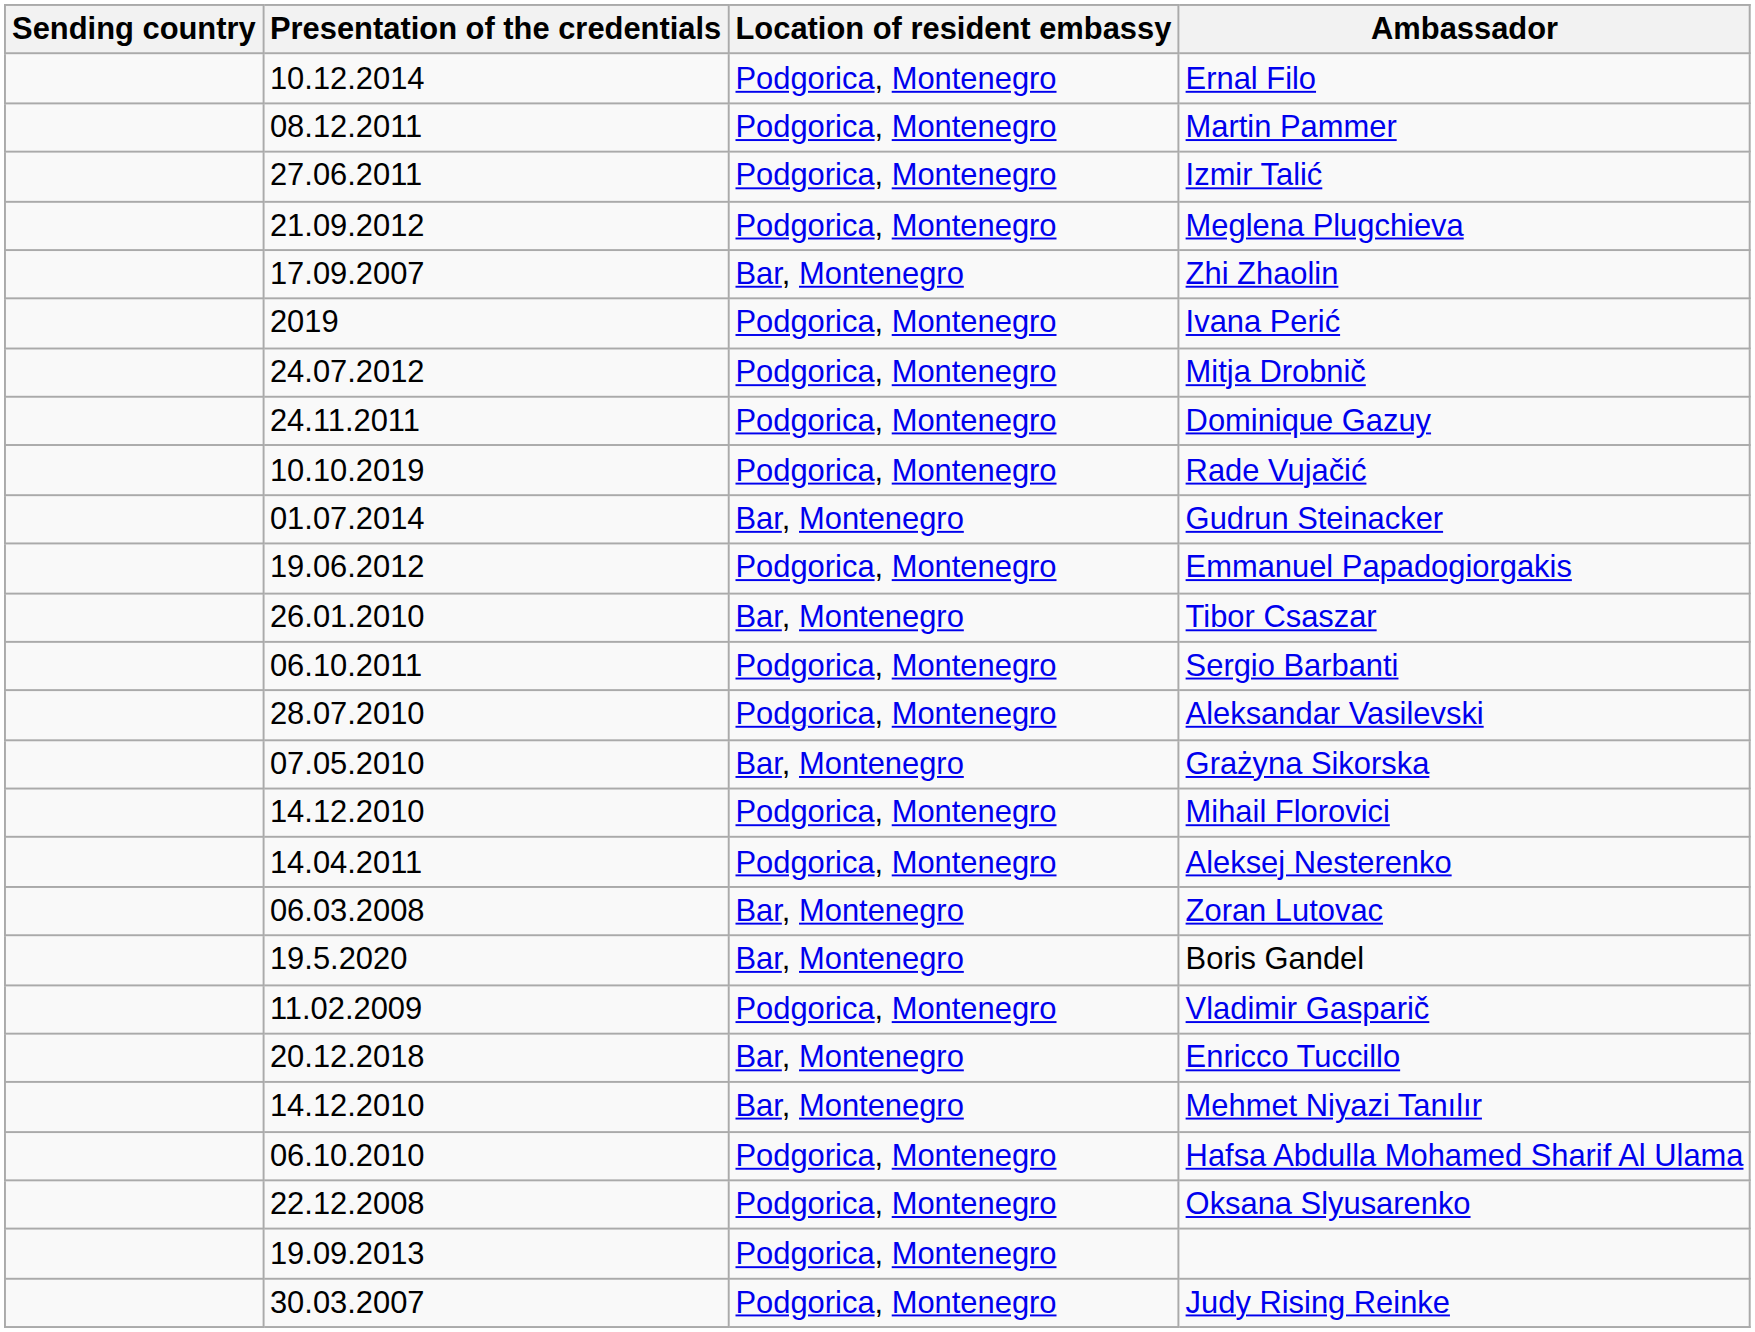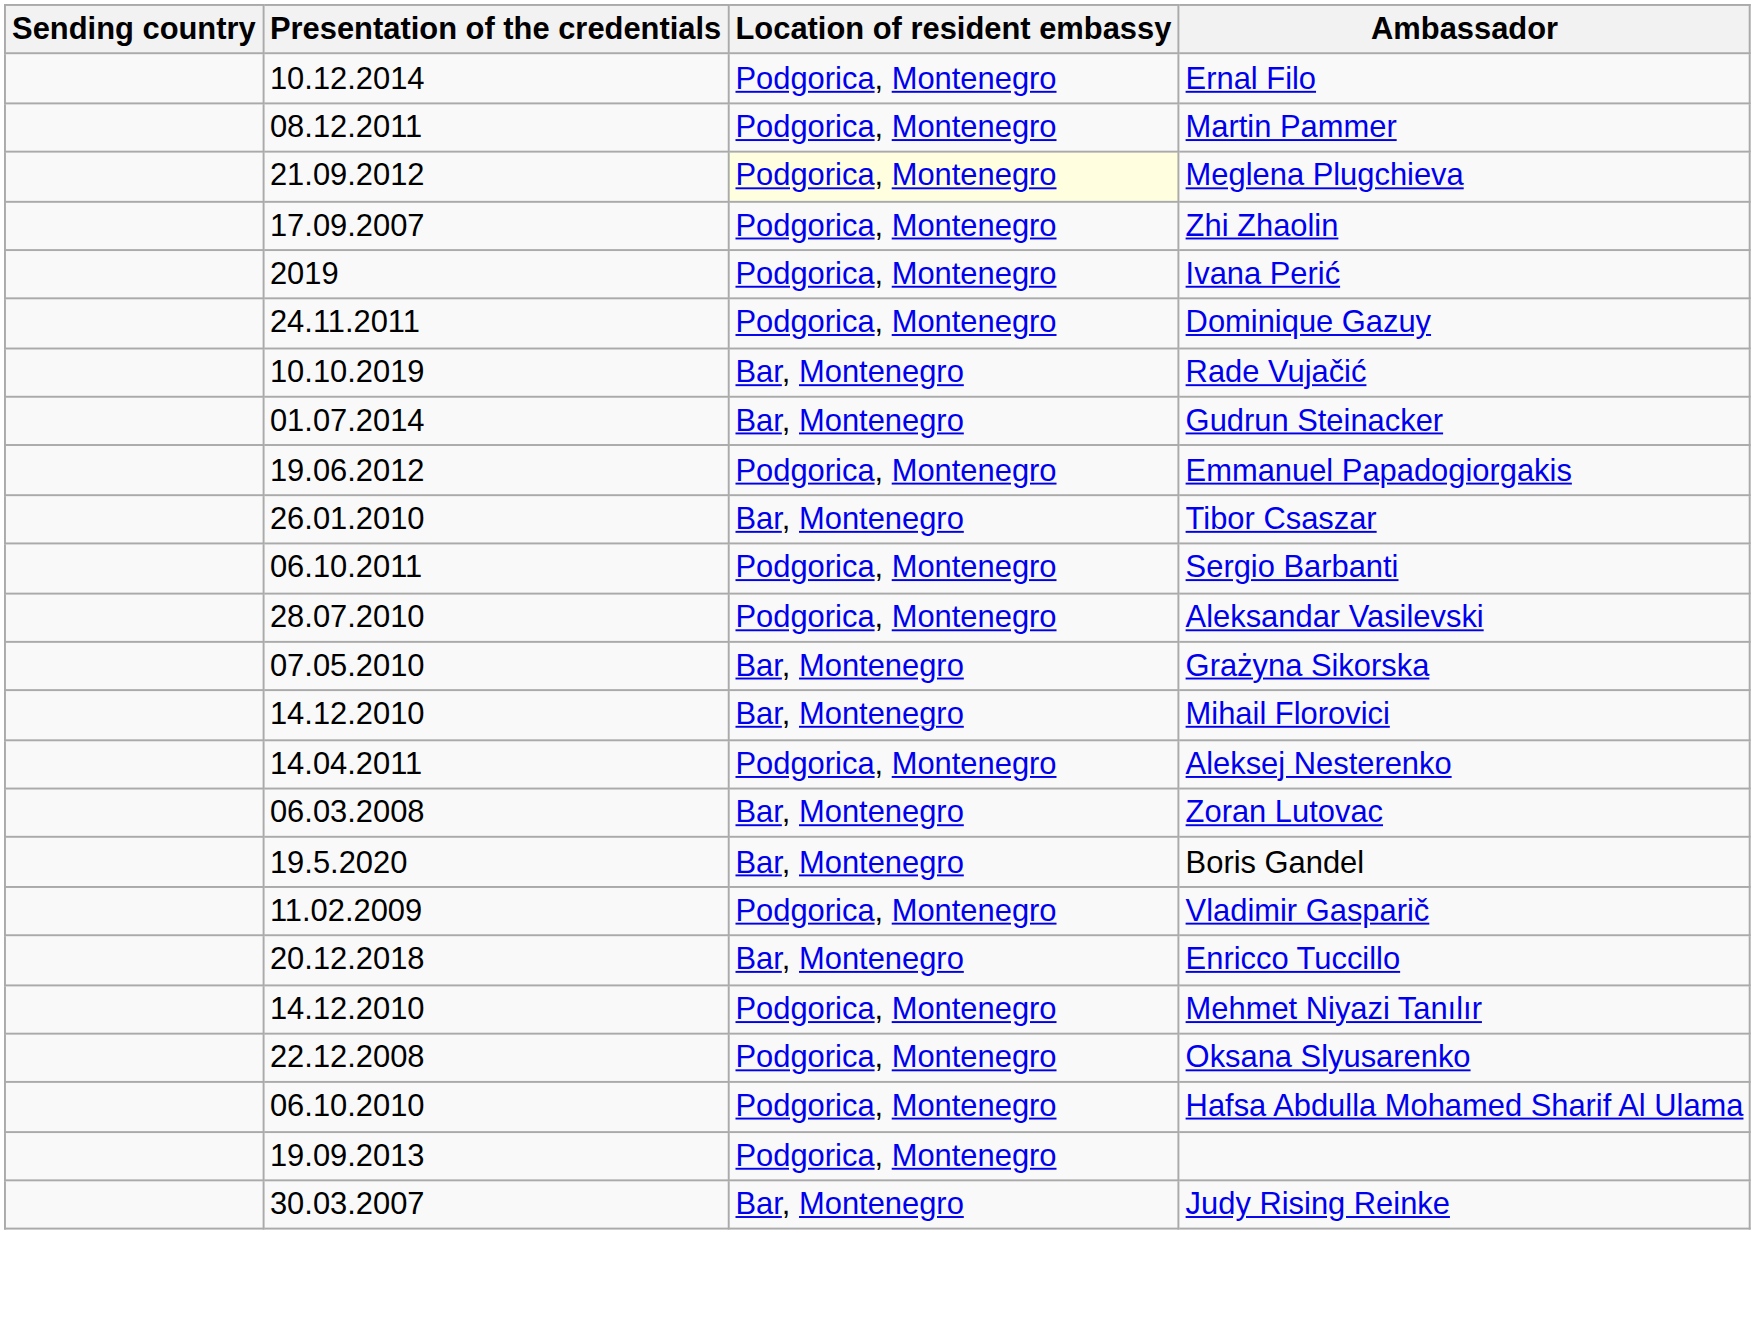- row: 27.06.2011 | Podgorica, Montenegro | Izmir Talić
Meglena Plugchieva | Location of resident embassy: no background -> lightyellow background
Zhi Zhaolin | Location of resident embassy: Bar, Montenegro -> Podgorica, Montenegro
- row: 24.07.2012 | Podgorica, Montenegro | Mitja Drobnič
Rade Vujačić | Location of resident embassy: Podgorica, Montenegro -> Bar, Montenegro
Mihail Florovici | Location of resident embassy: Podgorica, Montenegro -> Bar, Montenegro
Mehmet Niyazi Tanılır | Location of resident embassy: Bar, Montenegro -> Podgorica, Montenegro
rows swapped: Oksana Slyusarenko <-> Hafsa Abdulla Mohamed Sharif Al Ulama
Judy Rising Reinke | Location of resident embassy: Podgorica, Montenegro -> Bar, Montenegro
